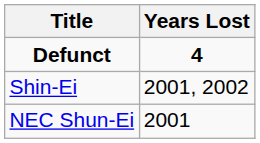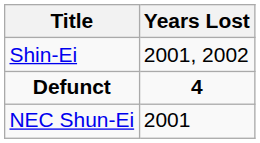rows swapped: Defunct <-> Shin-Ei
